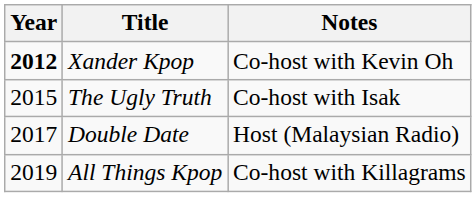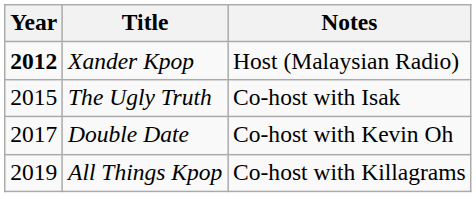Xander Kpop | Notes: Co-host with Kevin Oh -> Host (Malaysian Radio)
Double Date | Notes: Host (Malaysian Radio) -> Co-host with Kevin Oh
